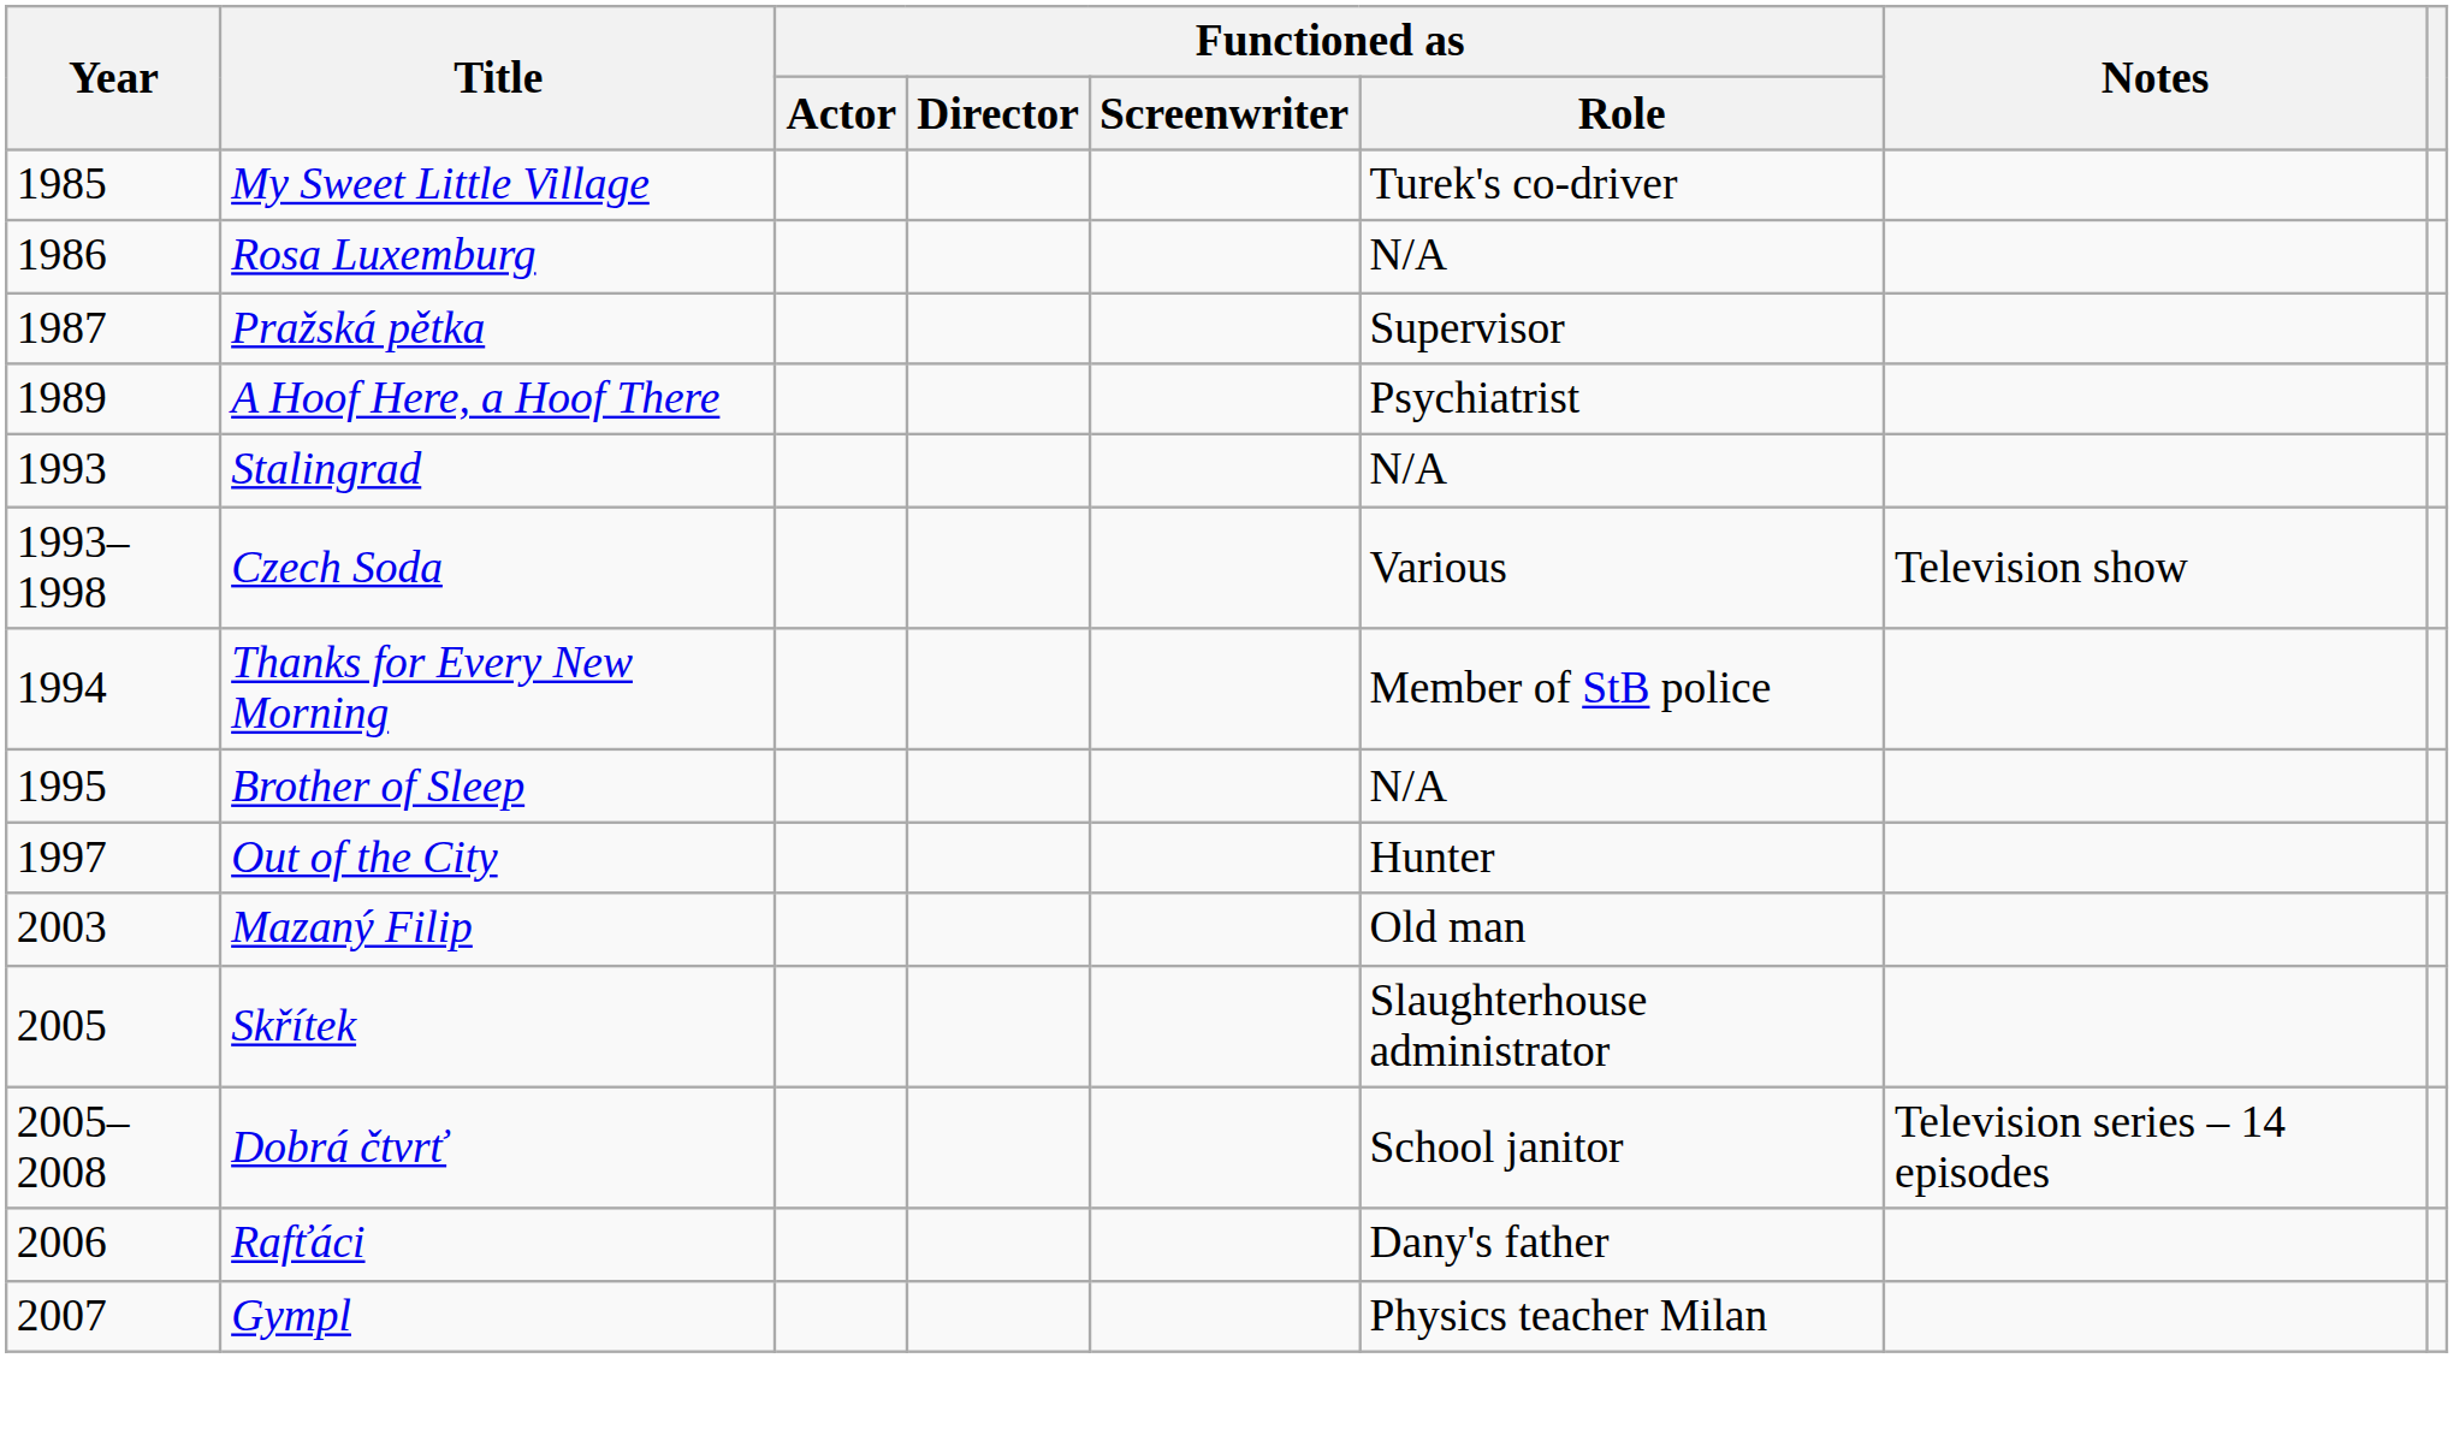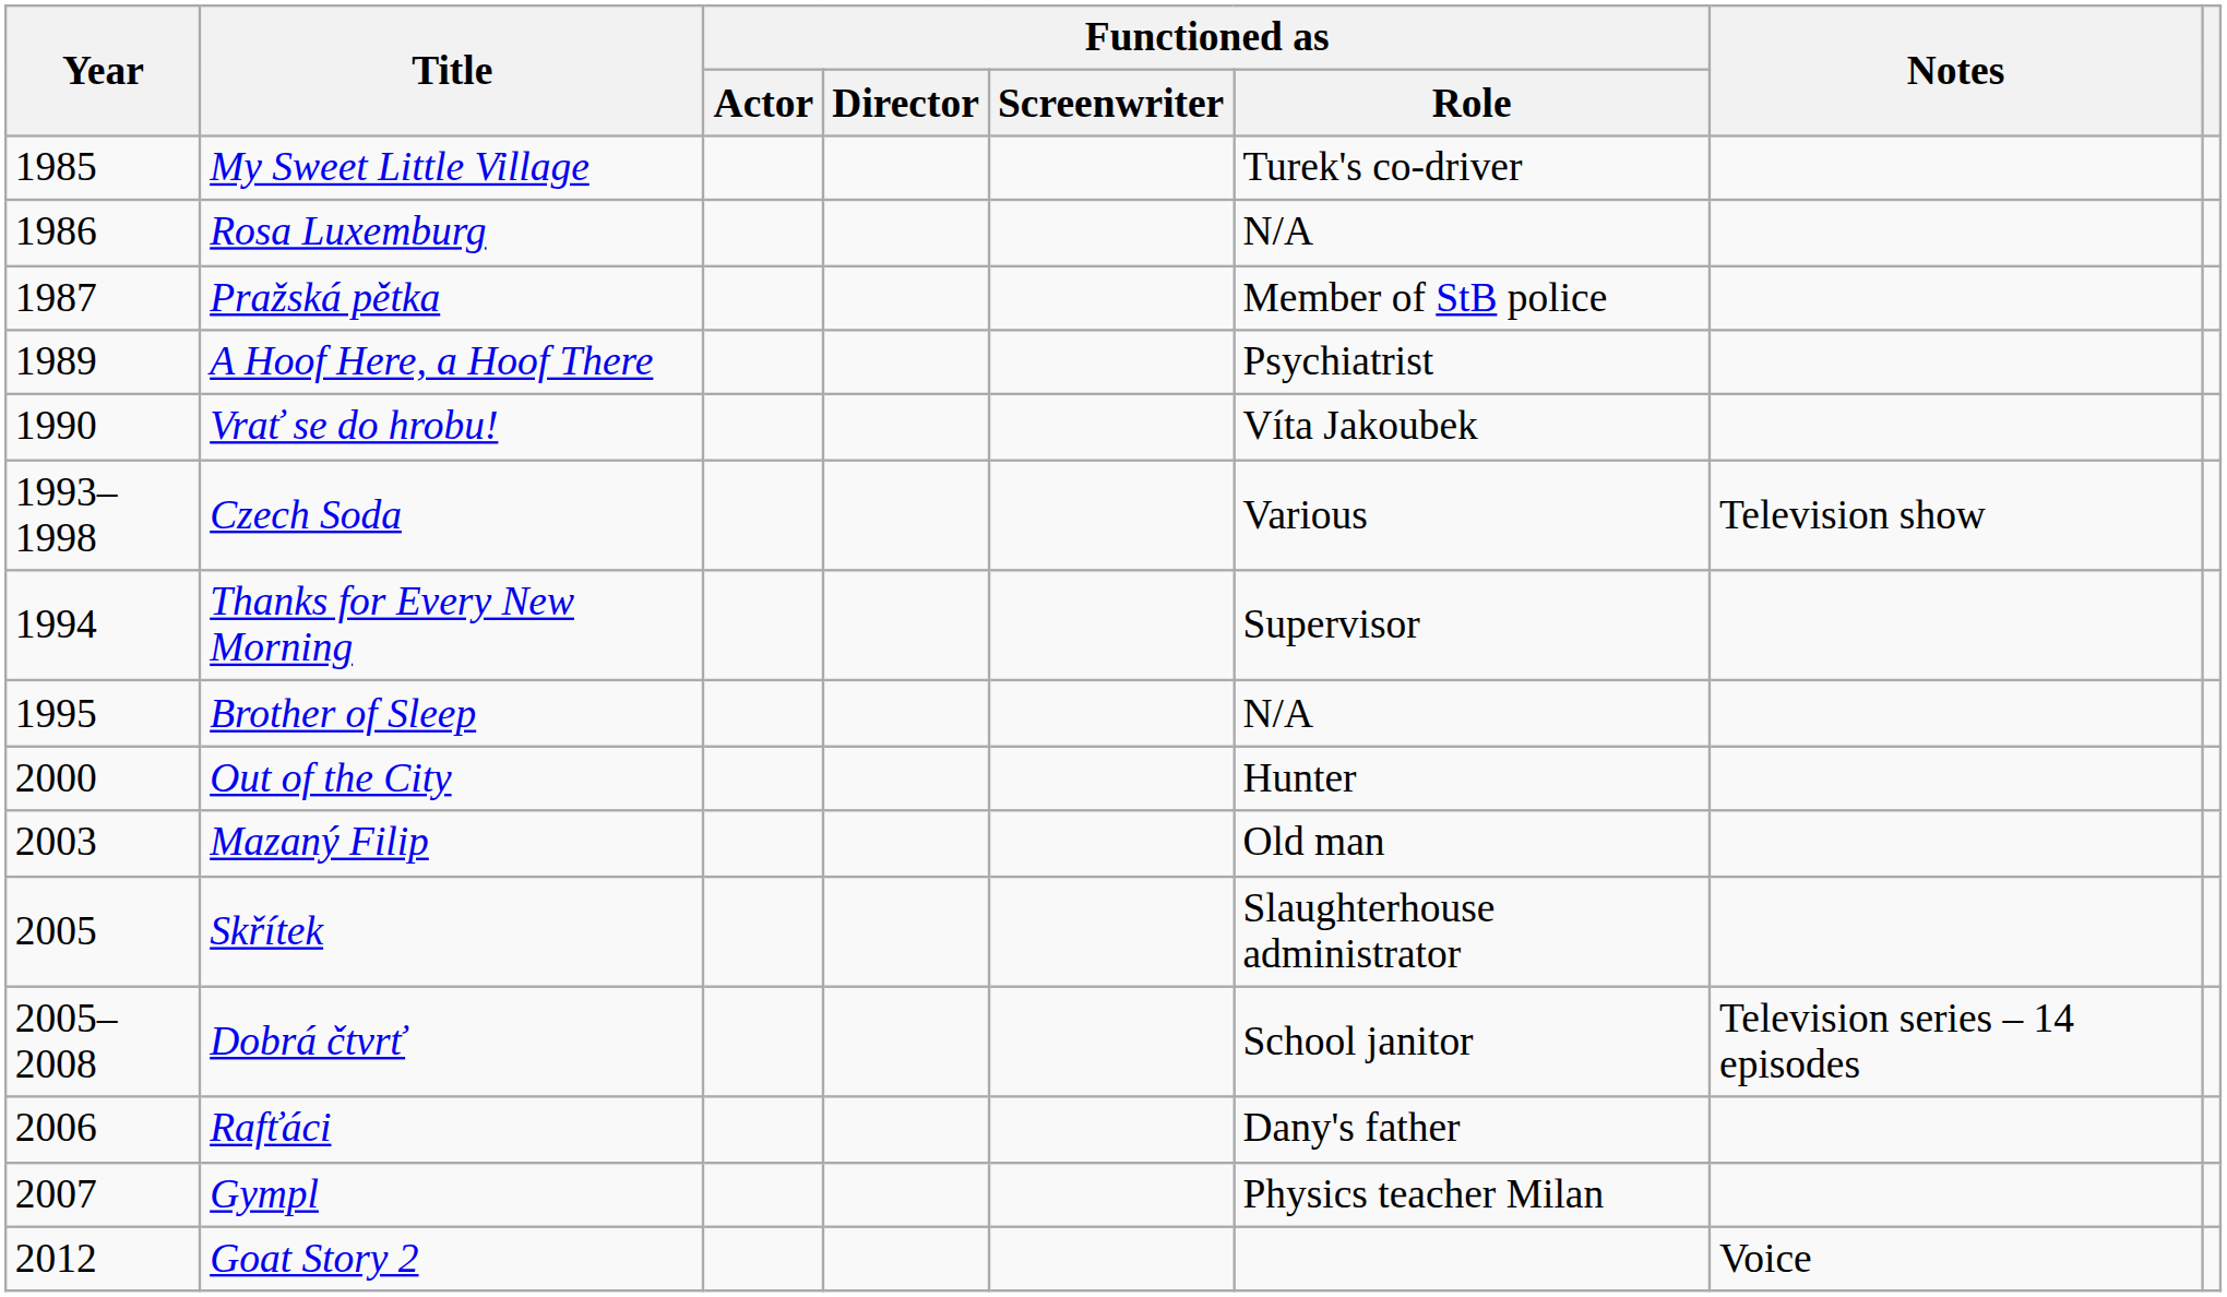Pražská pětka | Functioned as / Role: Supervisor -> Member of StB police
+ row: 1990 | Vrať se do hrobu! | Víta Jakoubek
- row: 1993 | Stalingrad | N/A
Thanks for Every New Morning | Functioned as / Role: Member of StB police -> Supervisor
Out of the City | Year: 1997 -> 2000
+ row: 2012 | Goat Story 2 | Voice
